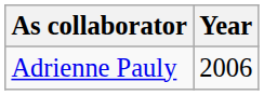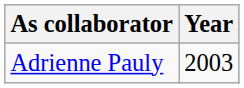Adrienne Pauly | Year: 2006 -> 2003
